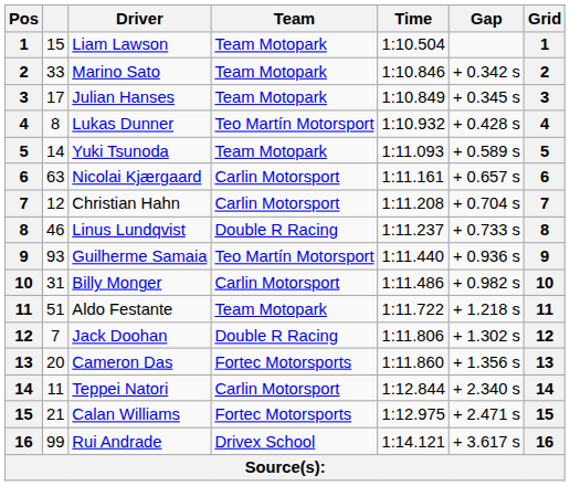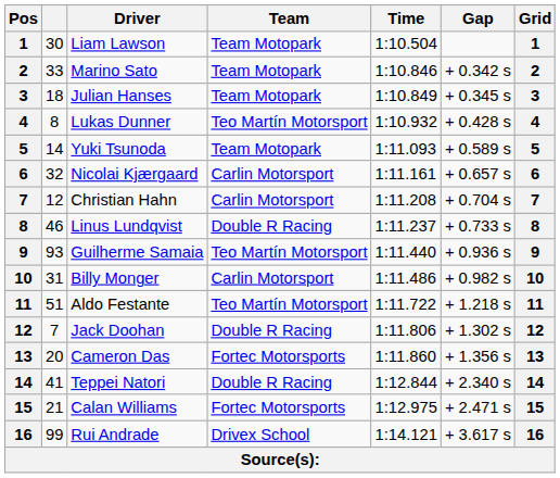Liam Lawson | column 2: 15 -> 30
Julian Hanses | column 2: 17 -> 18
Nicolai Kjærgaard | column 2: 63 -> 32
Aldo Festante | Team: Team Motopark -> Teo Martín Motorsport
Teppei Natori | column 2: 11 -> 41
Teppei Natori | Team: Carlin Motorsport -> Double R Racing
